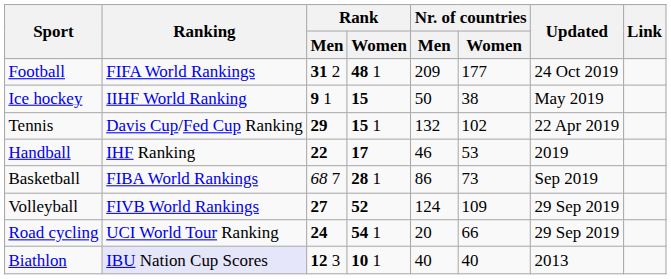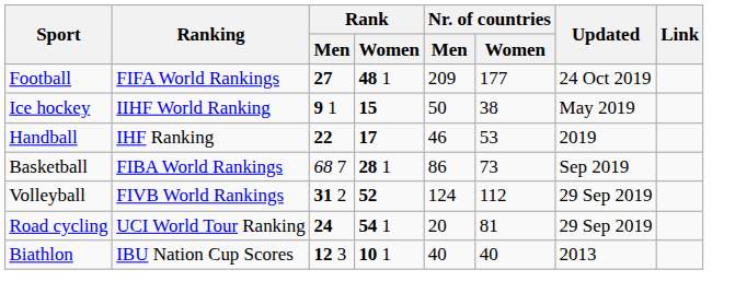Football | Rank / Men: 31 2 -> 27
- row: Tennis | Davis Cup/Fed Cup Ranking | 29 | 15 1 | 132 | 102 | 22 Apr 2019
Volleyball | Rank / Men: 27 -> 31 2
Volleyball | Nr. of countries / Women: 109 -> 112
Road cycling | Nr. of countries / Women: 66 -> 81
Biathlon | Ranking: lavender background -> no background
